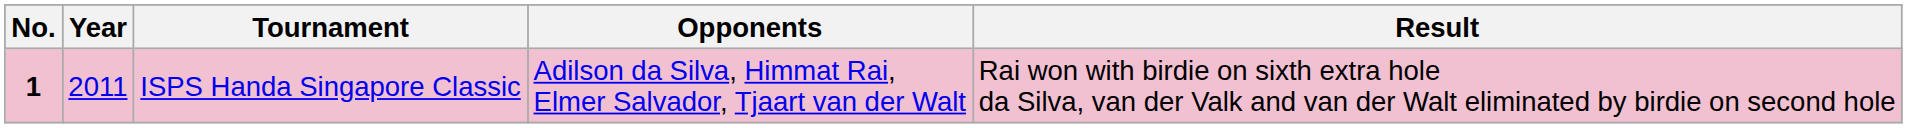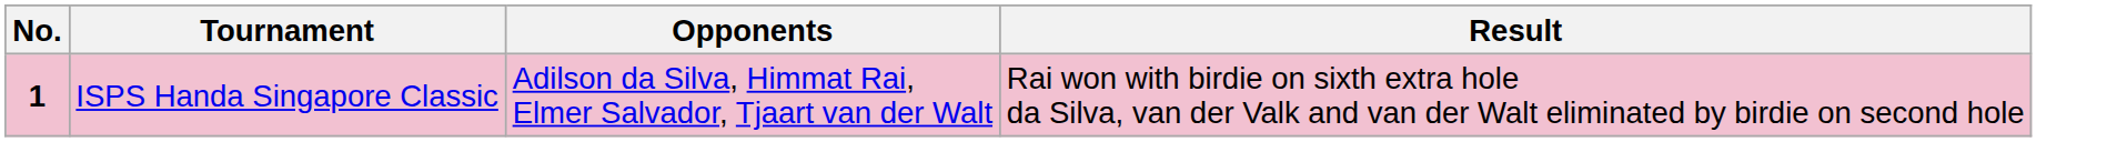- column: Year | 2011
